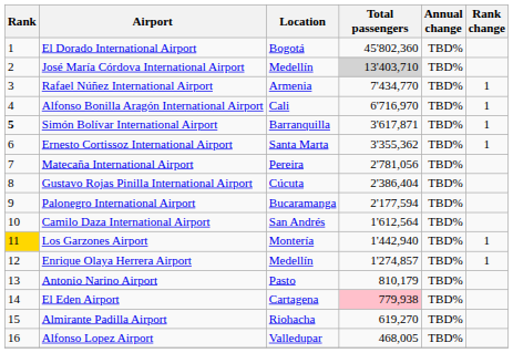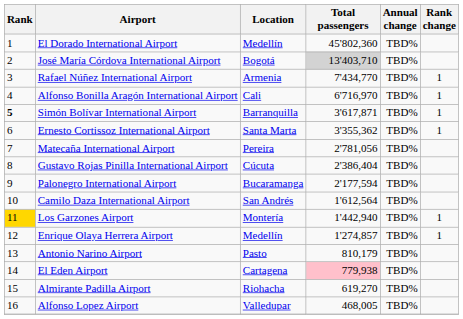El Dorado International Airport | Location: Bogotá -> Medellín
José María Córdova International Airport | Location: Medellín -> Bogotá
